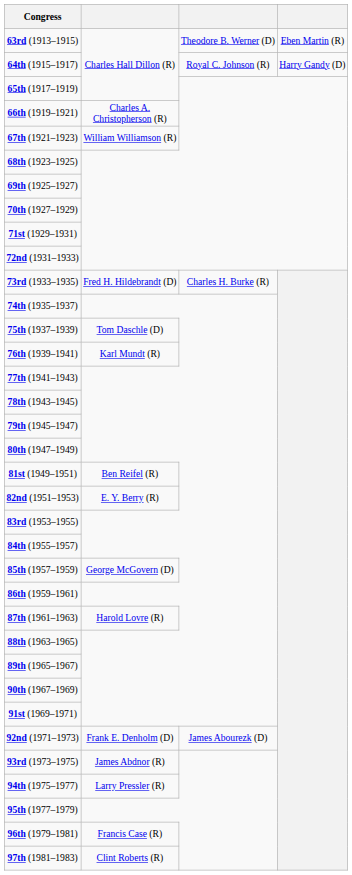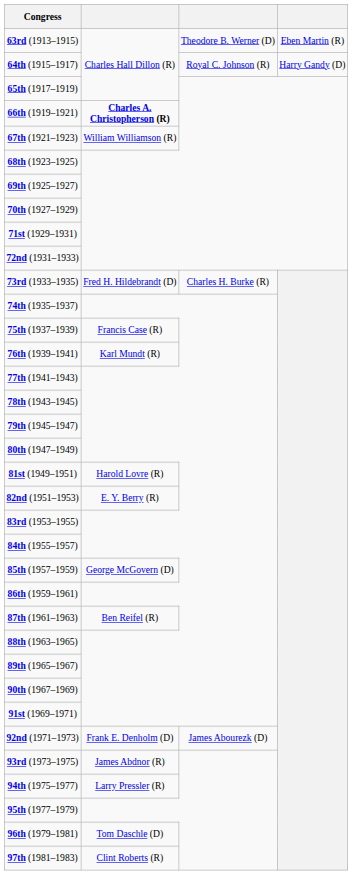66th (1919–1921) | column 2: normal -> bold
75th (1937–1939) | column 2: Tom Daschle (D) -> Francis Case (R)
81st (1949–1951) | column 2: Ben Reifel (R) -> Harold Lovre (R)
87th (1961–1963) | column 2: Harold Lovre (R) -> Ben Reifel (R)
96th (1979–1981) | column 2: Francis Case (R) -> Tom Daschle (D)
